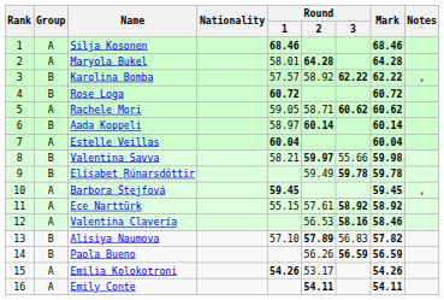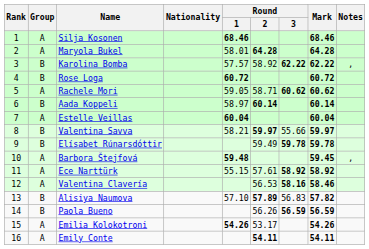Valentina Savva | Mark: 59.98 -> 59.97
Barbora Štejfová | Round / 1: 59.45 -> 59.48
